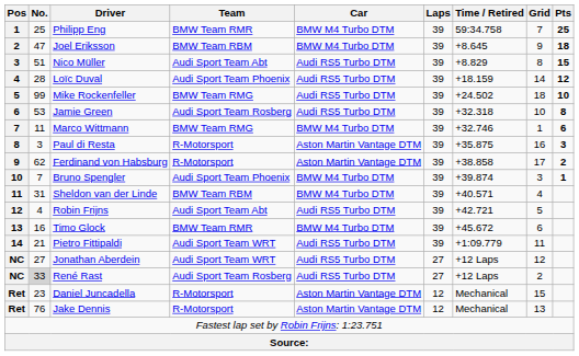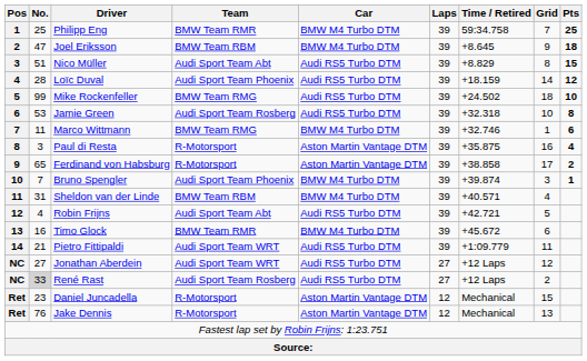Paul di Resta | Pts: 3 -> 4
Ferdinand von Habsburg | No.: 62 -> 65
